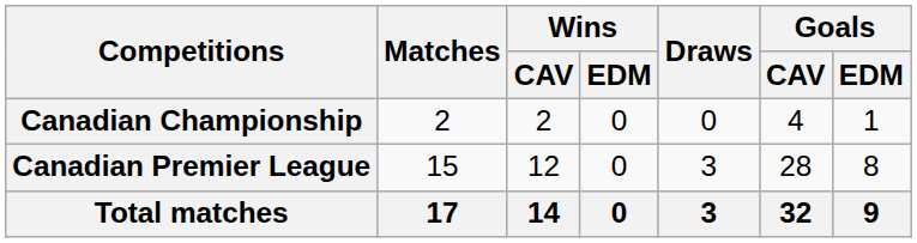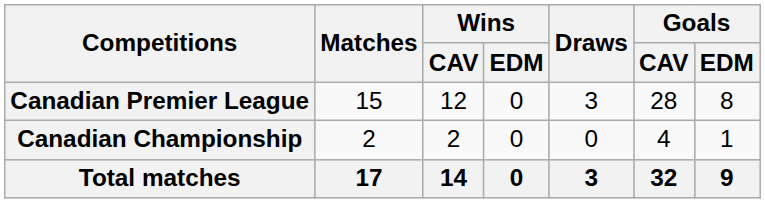rows swapped: Canadian Premier League <-> Canadian Championship
